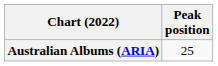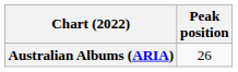Australian Albums (ARIA) | Peak position: 25 -> 26
